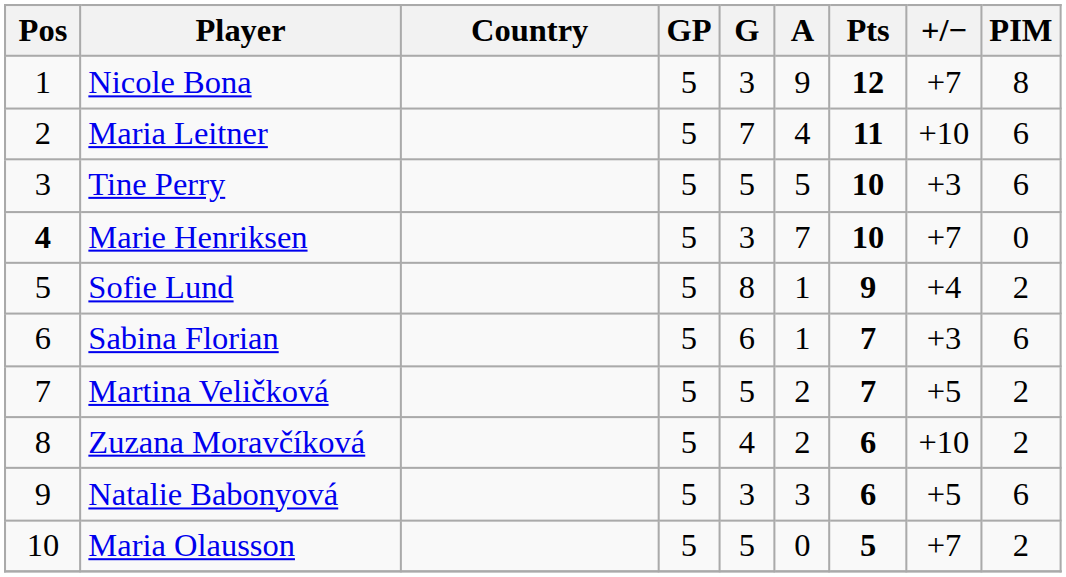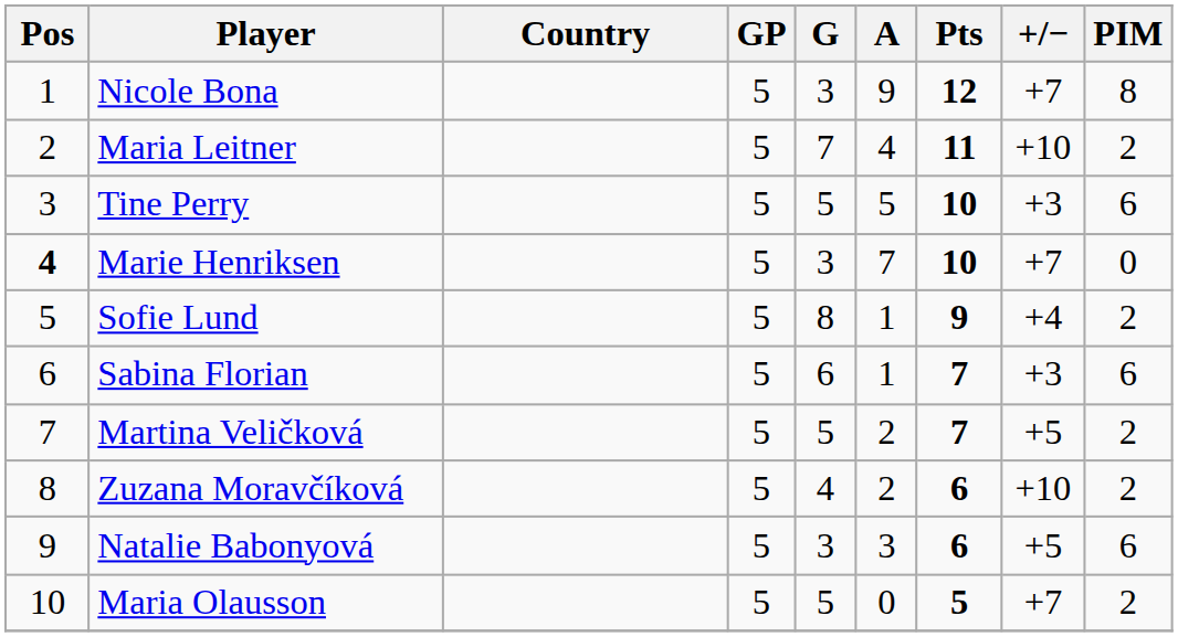Maria Leitner | PIM: 6 -> 2
